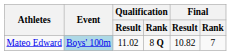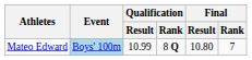Mateo Edward | Qualification / Result: 11.02 -> 10.99
Mateo Edward | Final / Result: 10.82 -> 10.80
